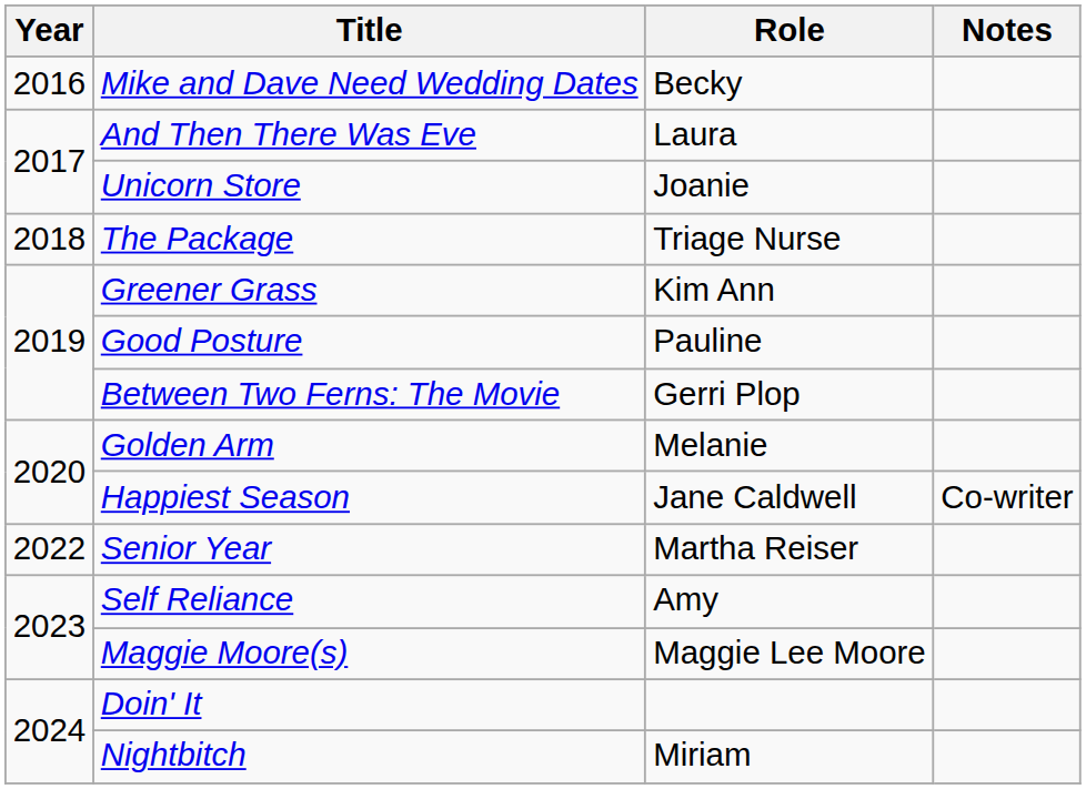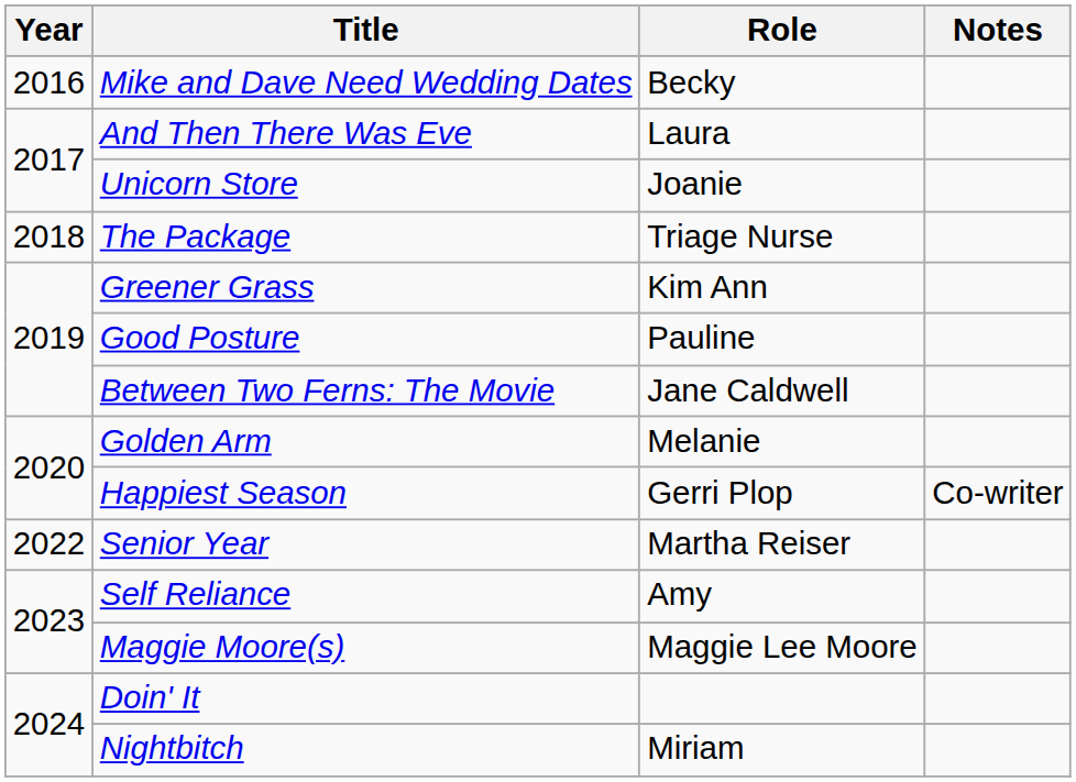Between Two Ferns: The Movie | Role: Gerri Plop -> Jane Caldwell
Happiest Season | Role: Jane Caldwell -> Gerri Plop
